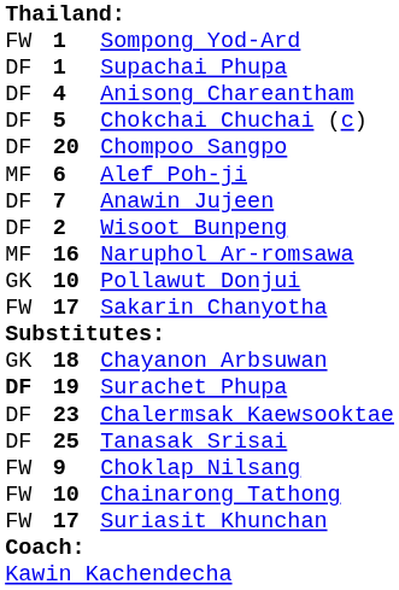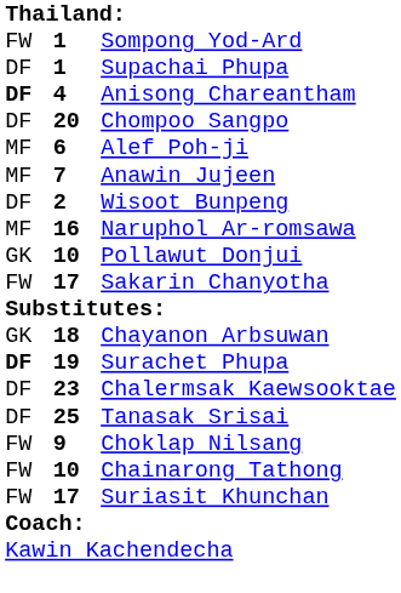Anisong Chareantham | column 1: normal -> bold
- row: DF | 5 | Chokchai Chuchai (c)
Anawin Jujeen | column 1: DF -> MF
